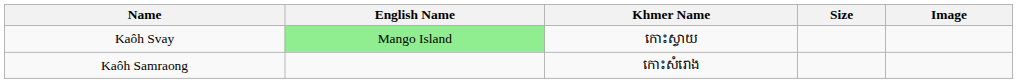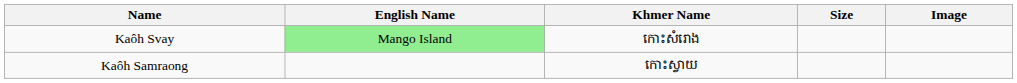Kaôh Svay | Khmer Name: កោះស្វាយ -> កោះសំរោង
Kaôh Samraong | Khmer Name: កោះសំរោង -> កោះស្វាយ
